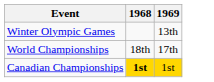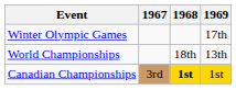+ column: 1967 | 3rd
Winter Olympic Games | 1969: 13th -> 17th
World Championships | 1969: 17th -> 13th
